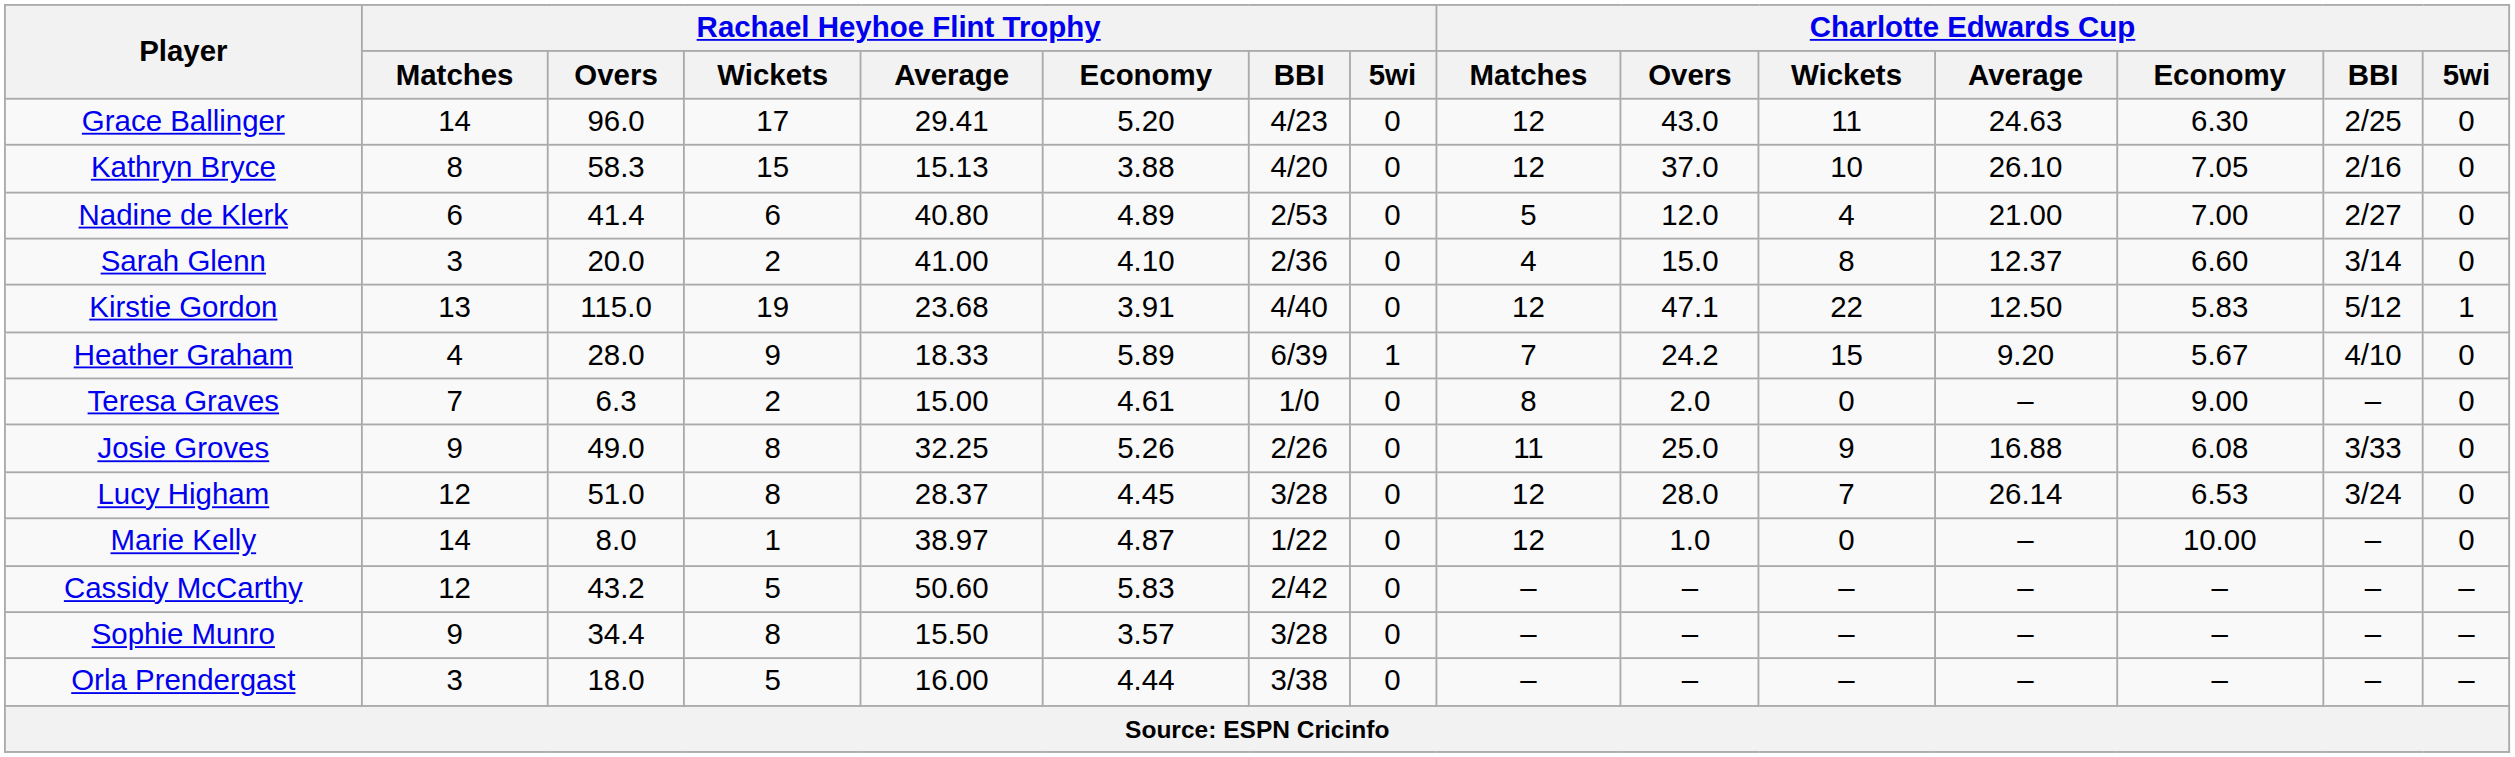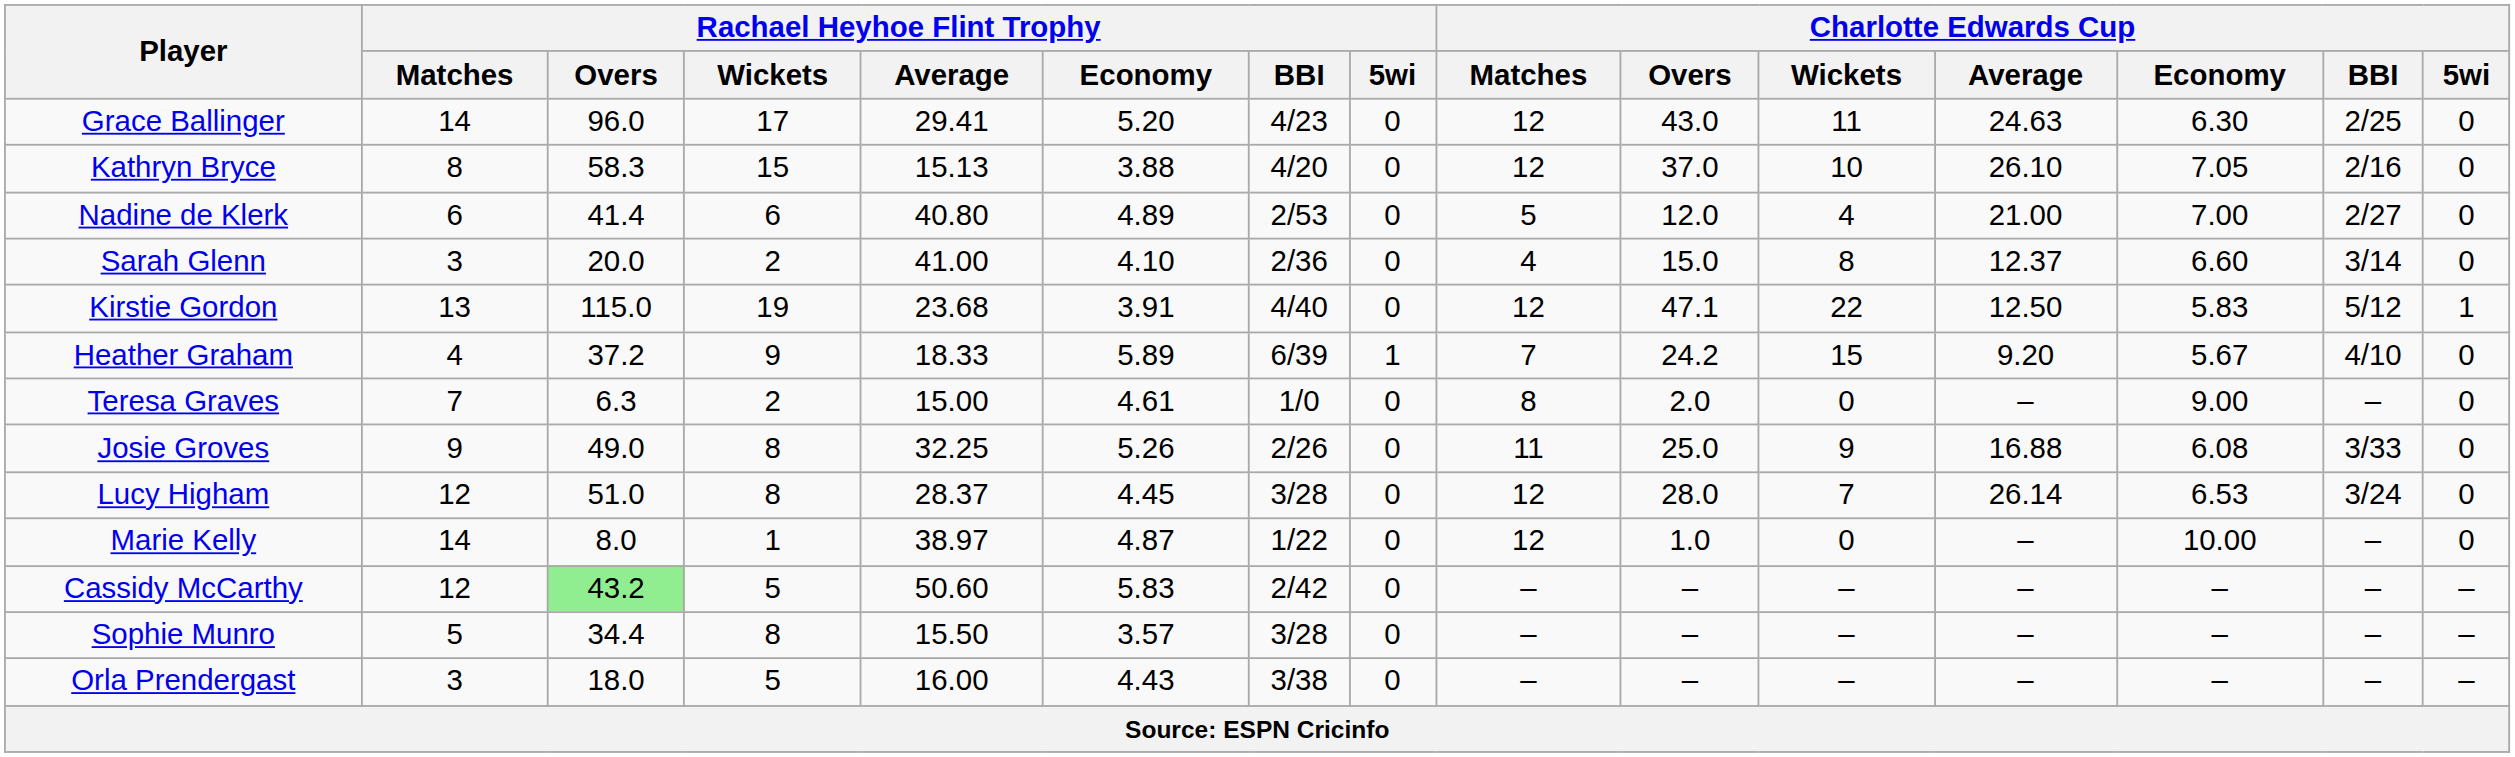Heather Graham | Rachael Heyhoe Flint Trophy / Overs: 28.0 -> 37.2
Cassidy McCarthy | Rachael Heyhoe Flint Trophy / Overs: no background -> lightgreen background
Sophie Munro | Rachael Heyhoe Flint Trophy / Matches: 9 -> 5
Orla Prendergast | Rachael Heyhoe Flint Trophy / Economy: 4.44 -> 4.43
